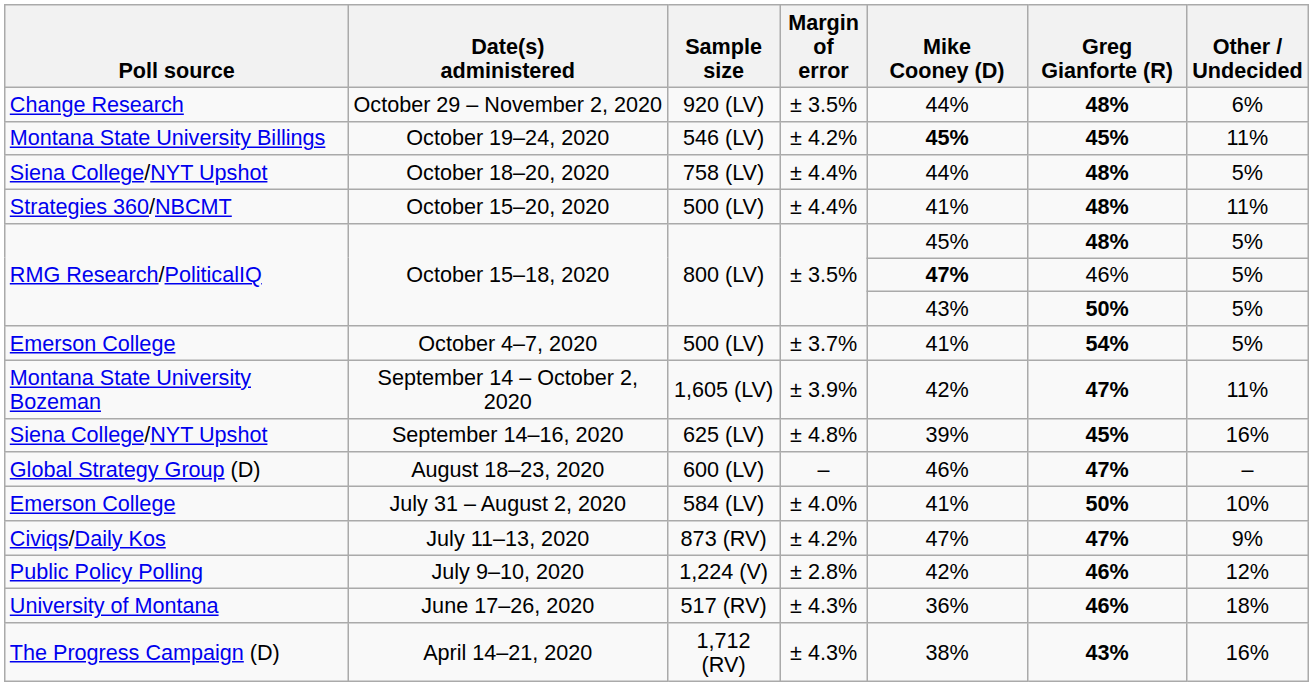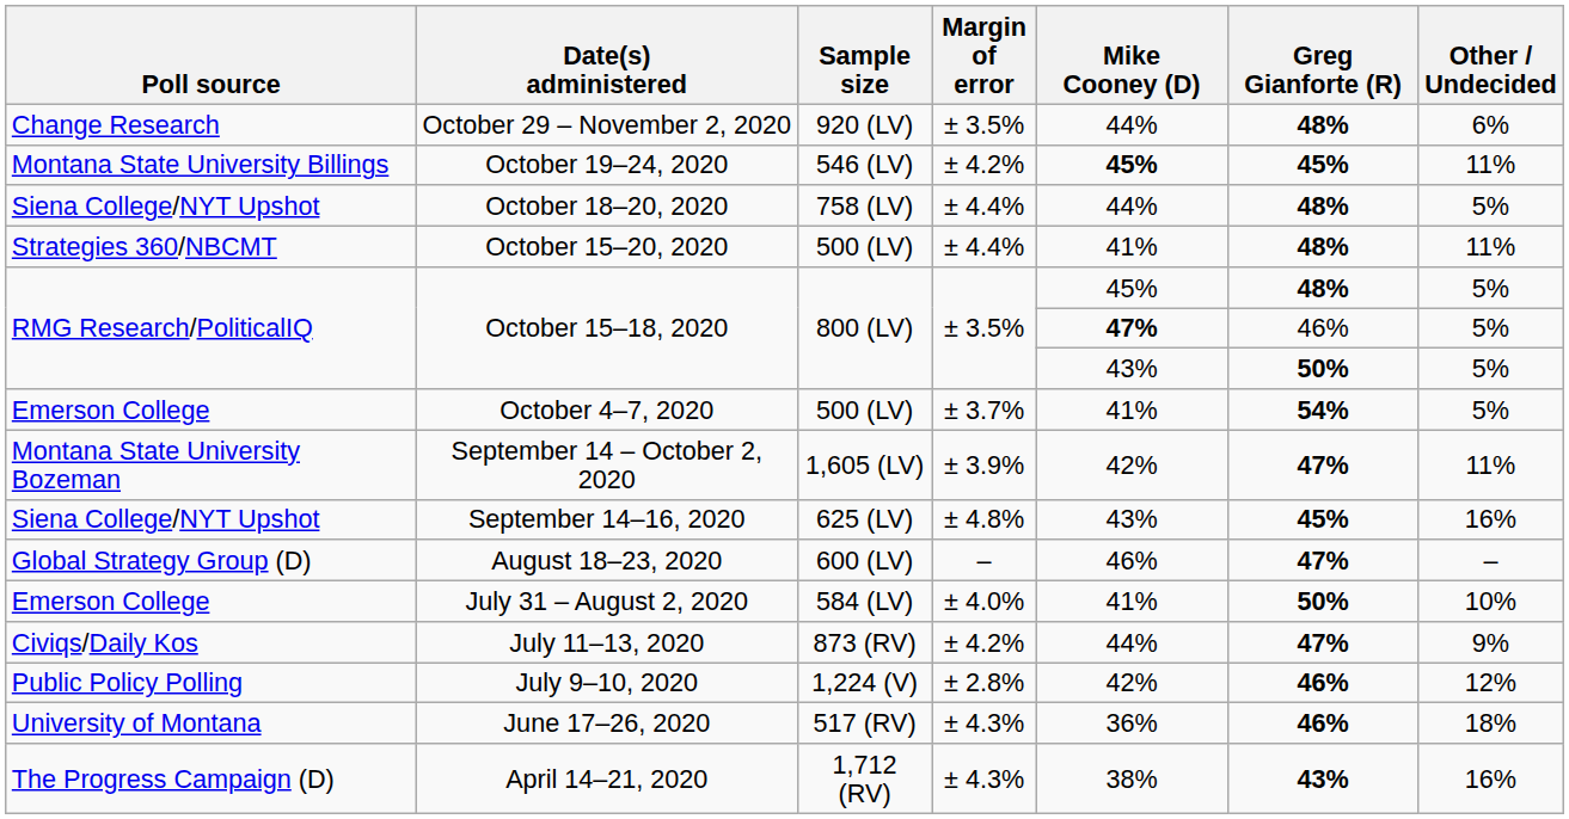September 14–16, 2020 | Mike Cooney (D): 39% -> 43%
July 11–13, 2020 | Mike Cooney (D): 47% -> 44%
